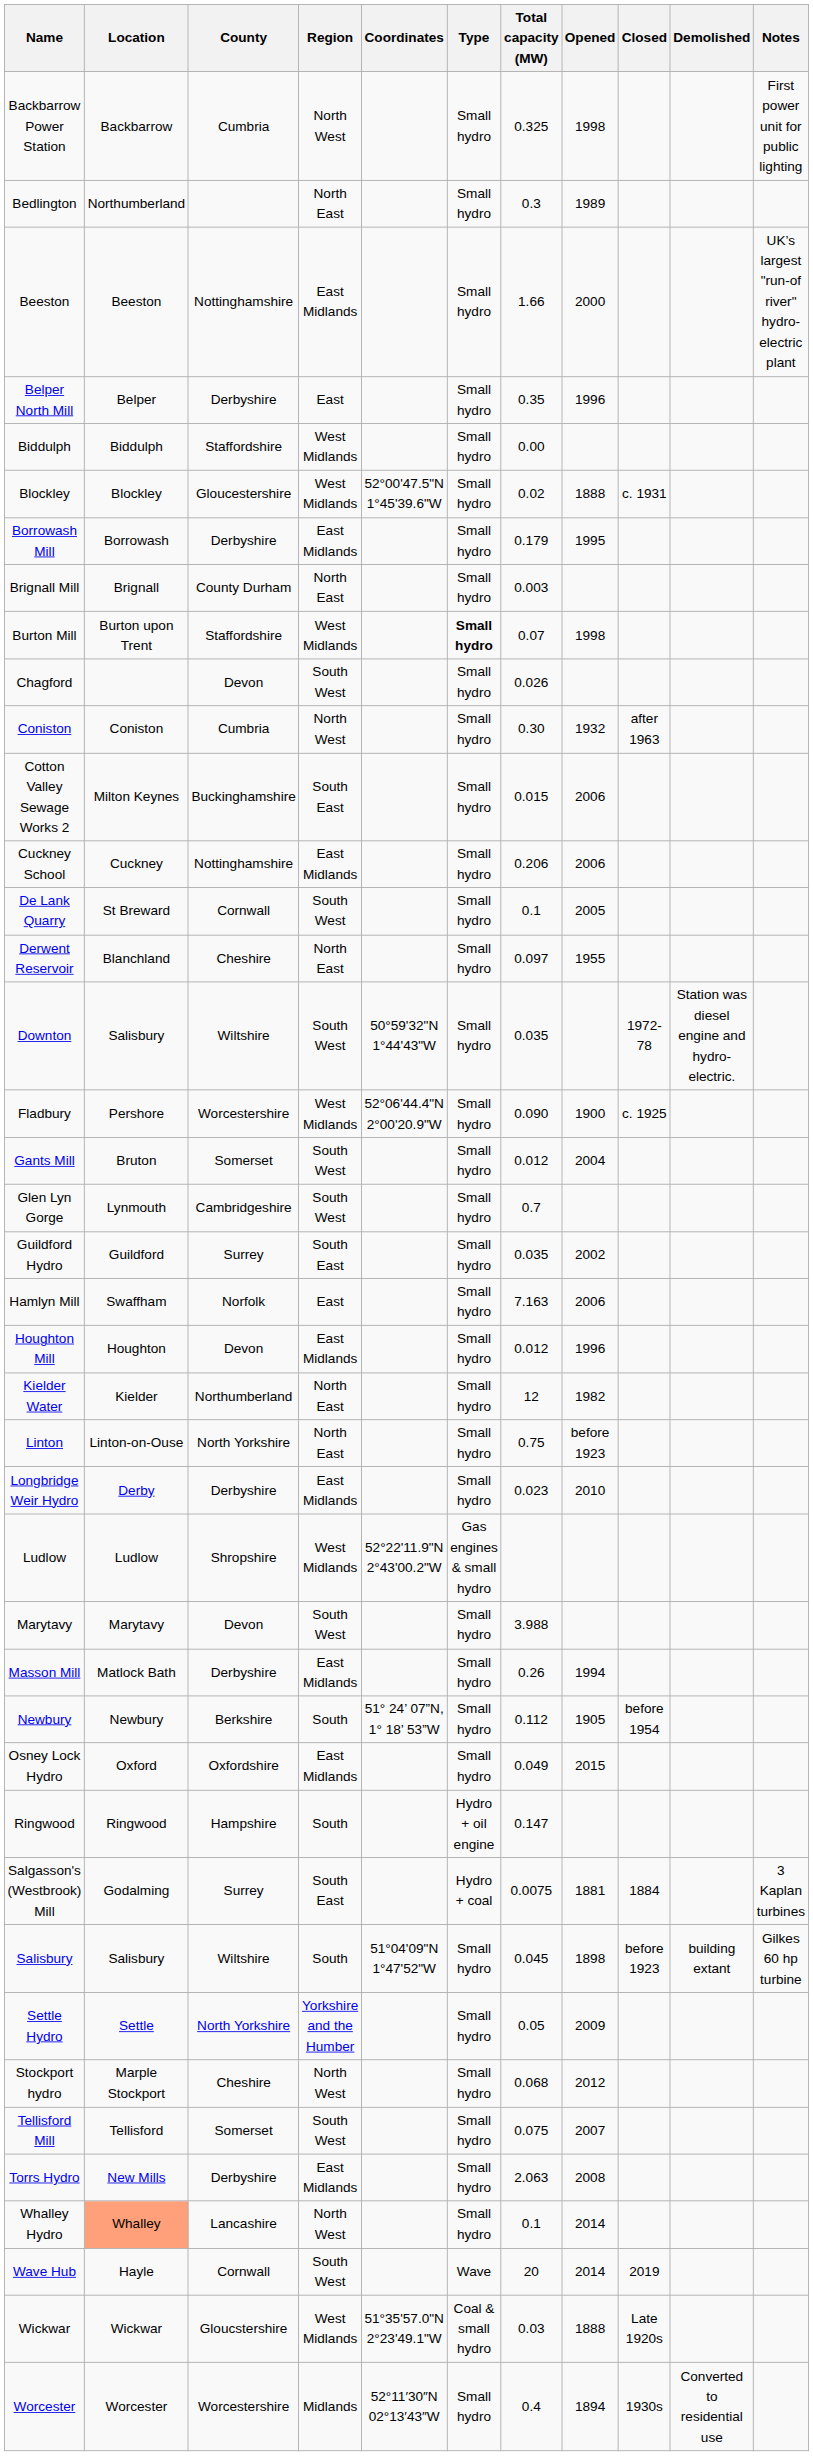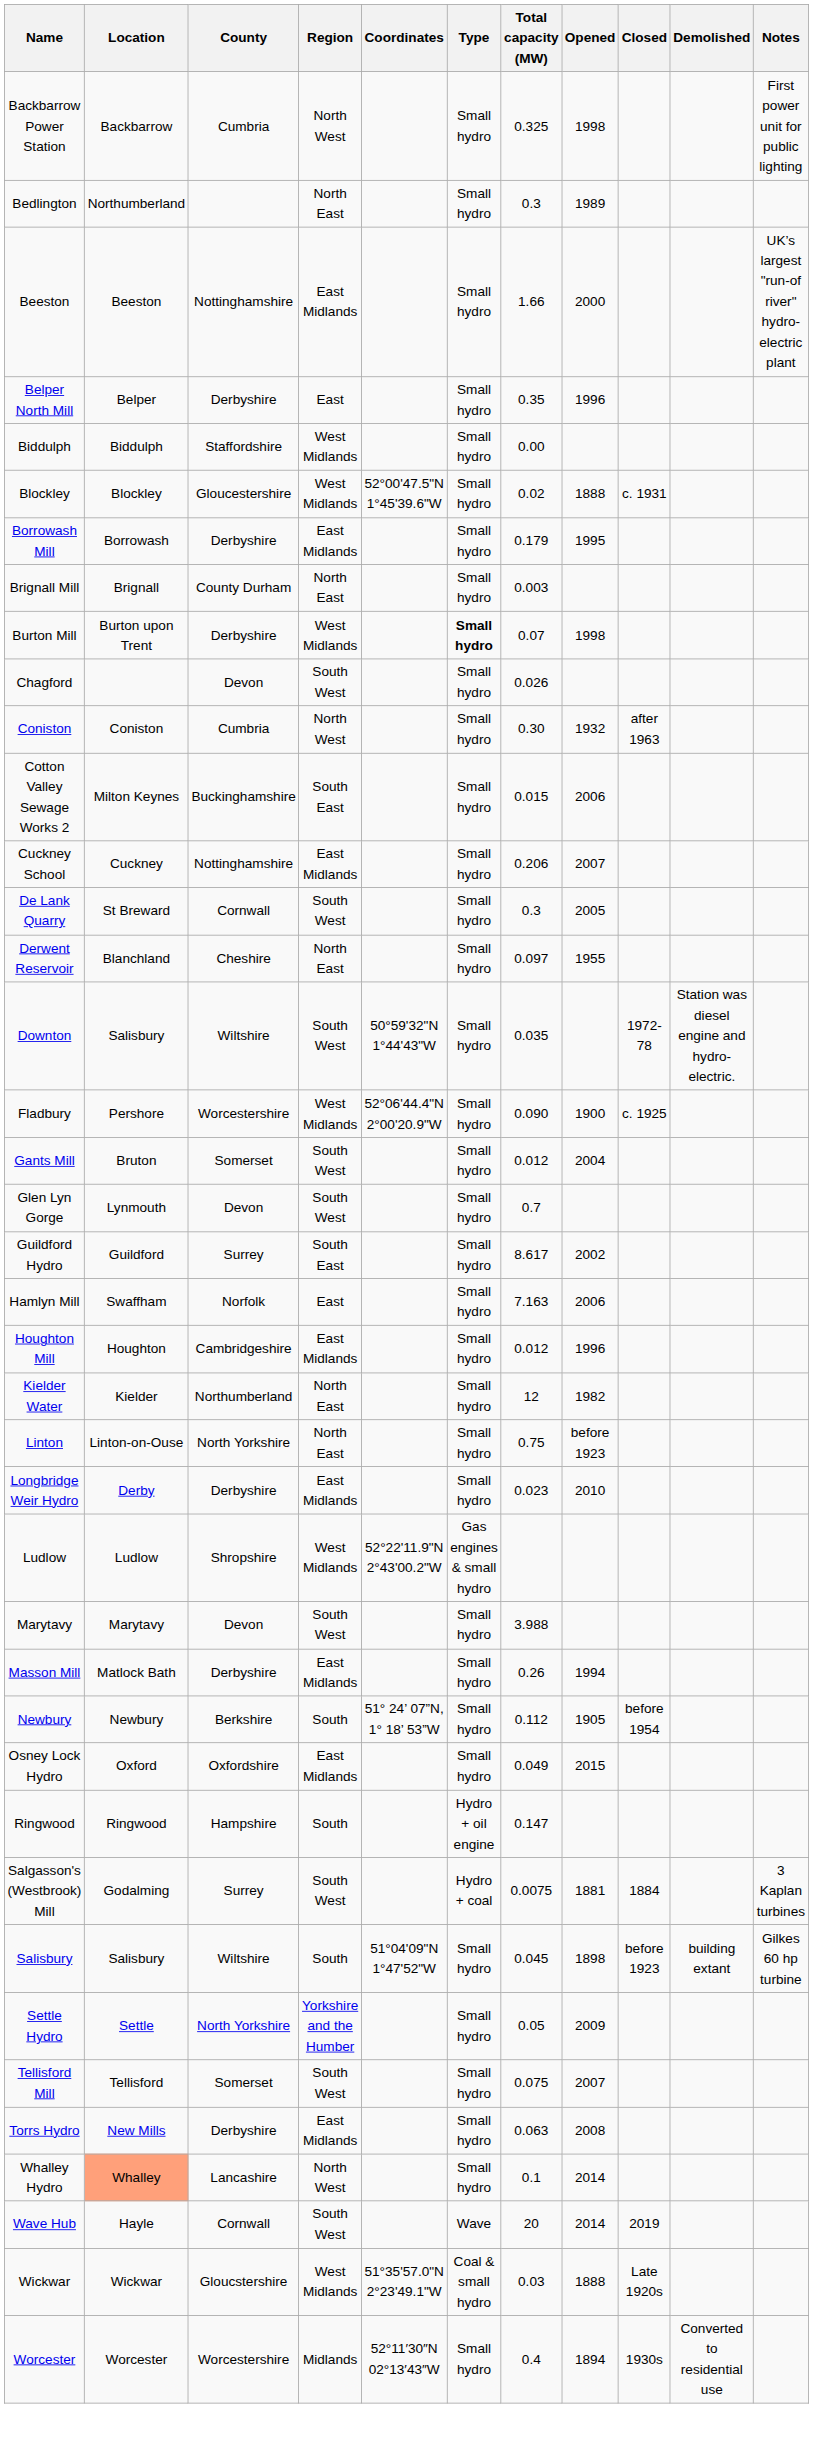Burton Mill | County: Staffordshire -> Derbyshire
Cuckney School | Opened: 2006 -> 2007
De Lank Quarry | Total capacity (MW): 0.1 -> 0.3
Glen Lyn Gorge | County: Cambridgeshire -> Devon
Guildford Hydro | Total capacity (MW): 0.035 -> 8.617
Houghton Mill | County: Devon -> Cambridgeshire
Salgasson's (Westbrook) Mill | Region: South East -> South West
- row: Stockport hydro | Marple Stockport | Cheshire | North West | Small hydro | 0.068 | 2012
Torrs Hydro | Total capacity (MW): 2.063 -> 0.063
